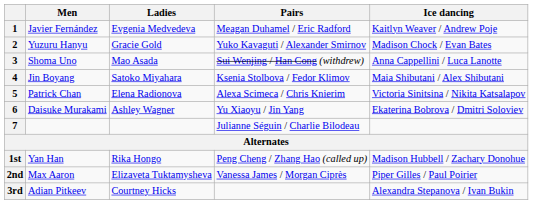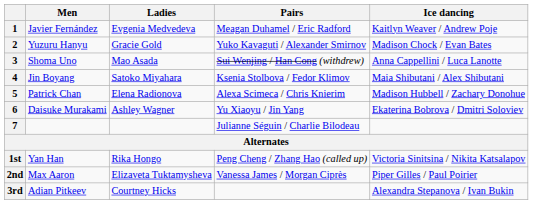5 | Ice dancing: Victoria Sinitsina / Nikita Katsalapov -> Madison Hubbell / Zachary Donohue
1st | Ice dancing: Madison Hubbell / Zachary Donohue -> Victoria Sinitsina / Nikita Katsalapov
